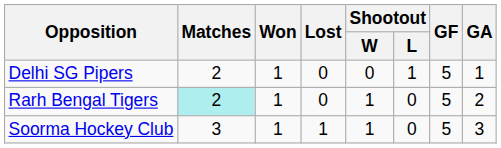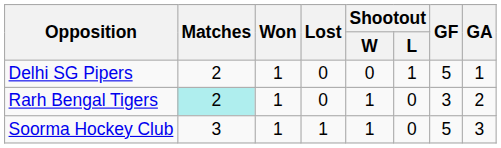Rarh Bengal Tigers | GF: 5 -> 3
